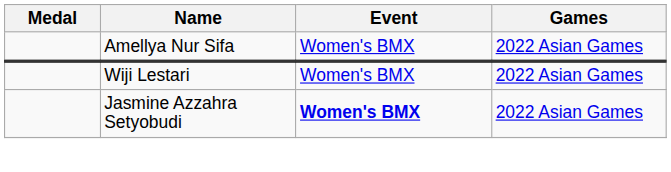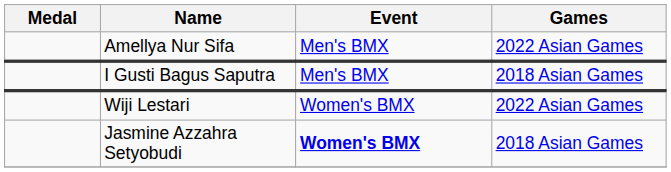Amellya Nur Sifa | Event: Women's BMX -> Men's BMX
+ row: I Gusti Bagus Saputra | Men's BMX | 2018 Asian Games
Jasmine Azzahra Setyobudi | Games: 2022 Asian Games -> 2018 Asian Games
